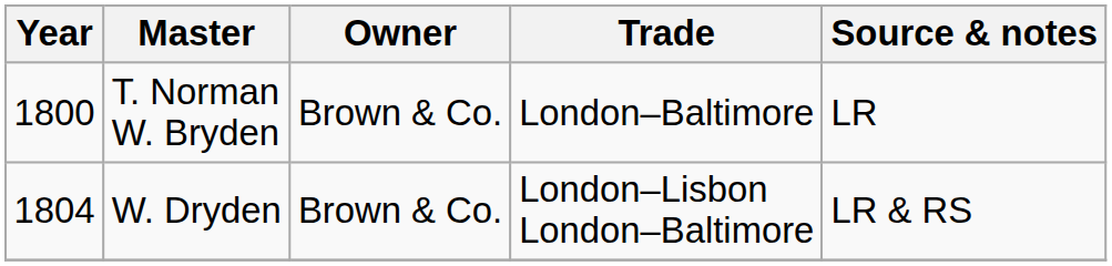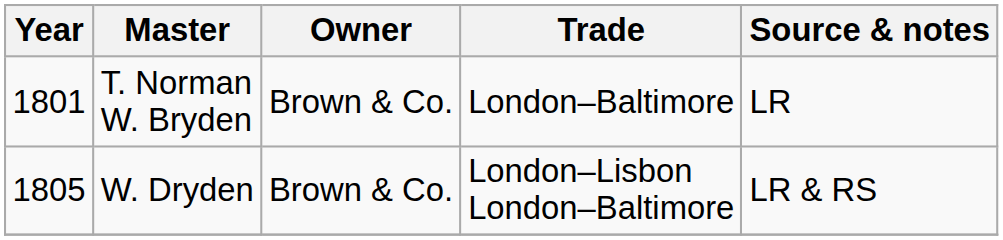T. Norman W. Bryden | Year: 1800 -> 1801
W. Dryden | Year: 1804 -> 1805
